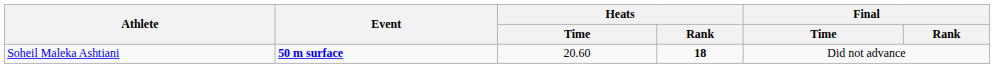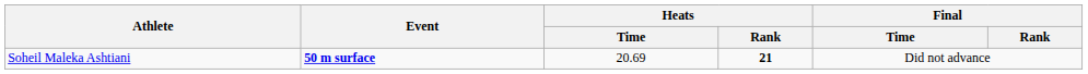Soheil Maleka Ashtiani | Heats / Time: 20.60 -> 20.69
Soheil Maleka Ashtiani | Heats / Rank: 18 -> 21
